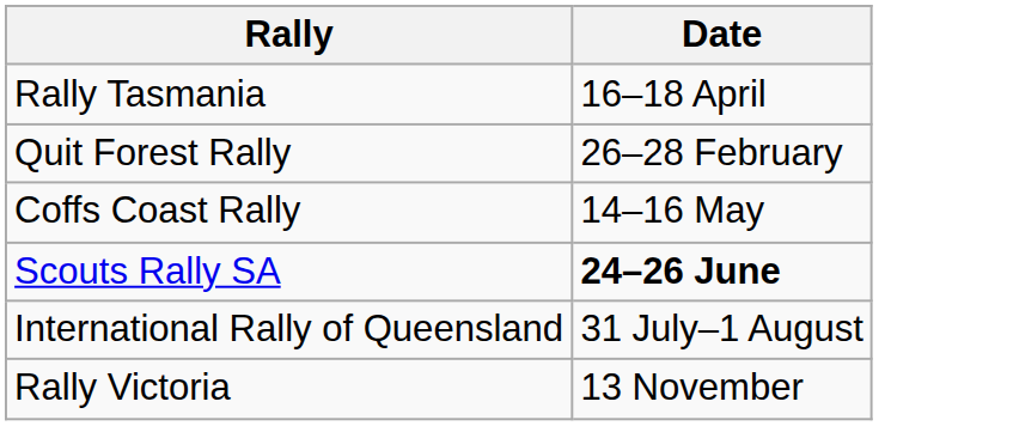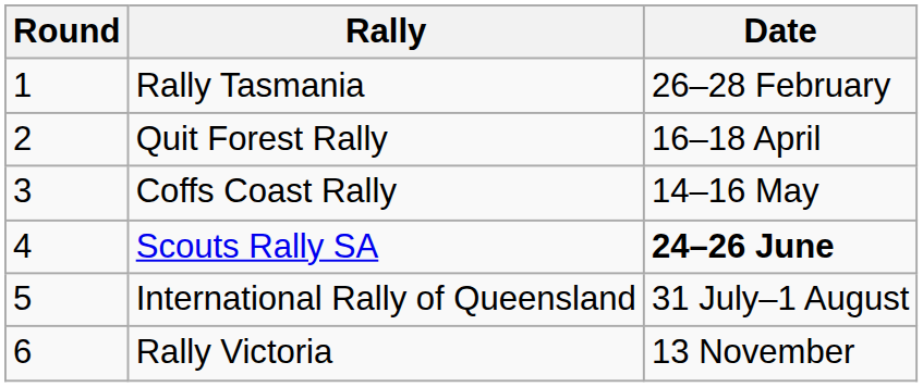+ column: Round | 1 | 2 | 3 | 4 | 5 | 6
Rally Tasmania | Date: 16–18 April -> 26–28 February
Quit Forest Rally | Date: 26–28 February -> 16–18 April
